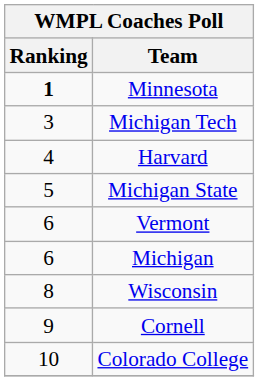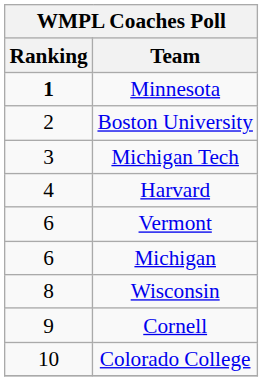+ row: 2 | Boston University
- row: 5 | Michigan State
